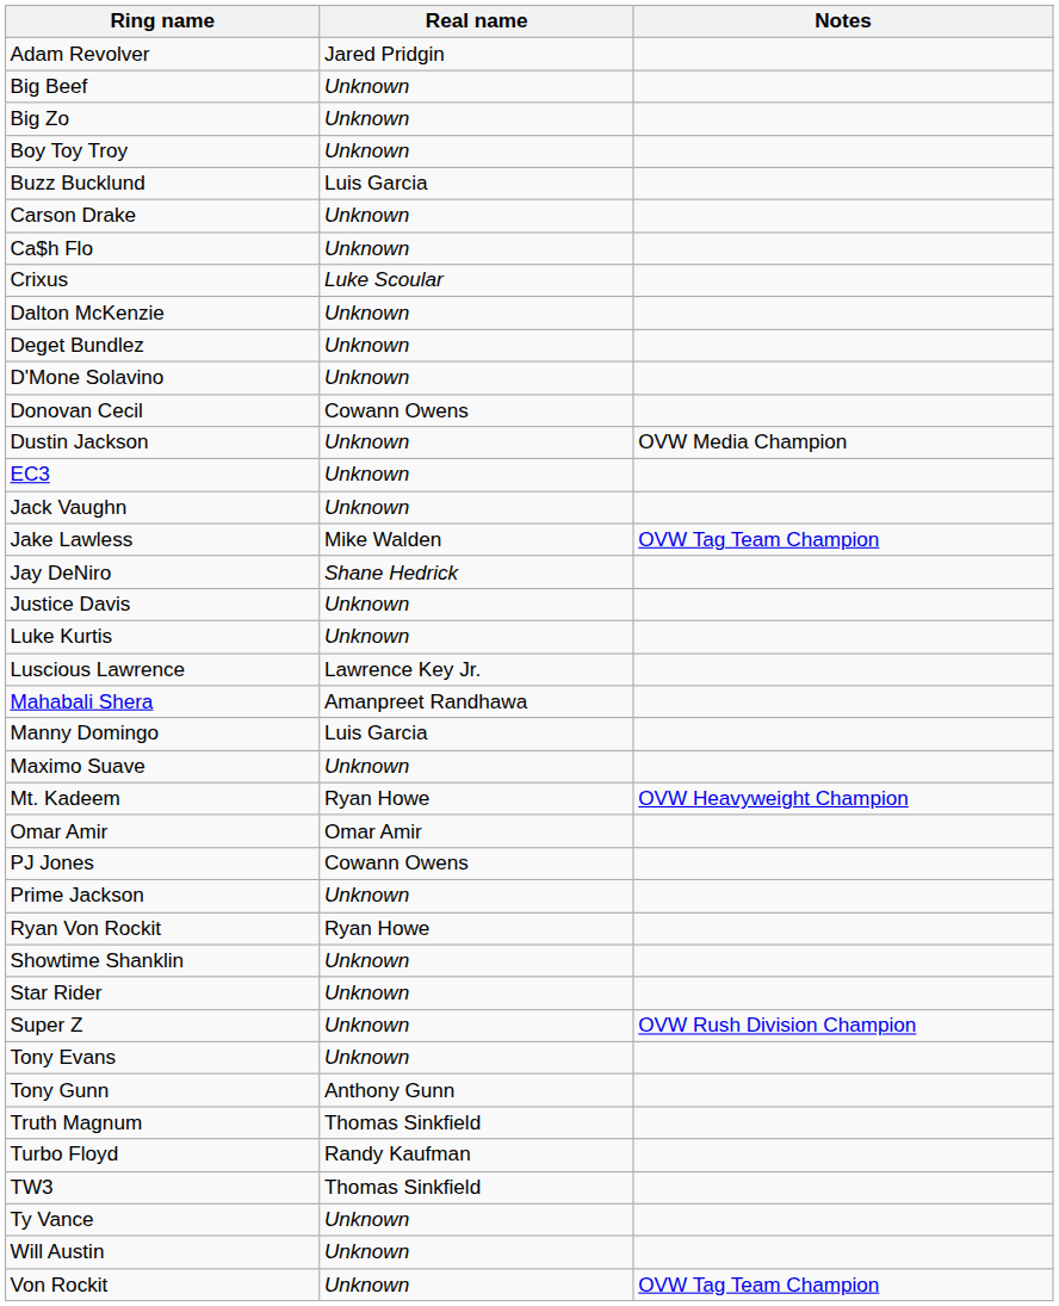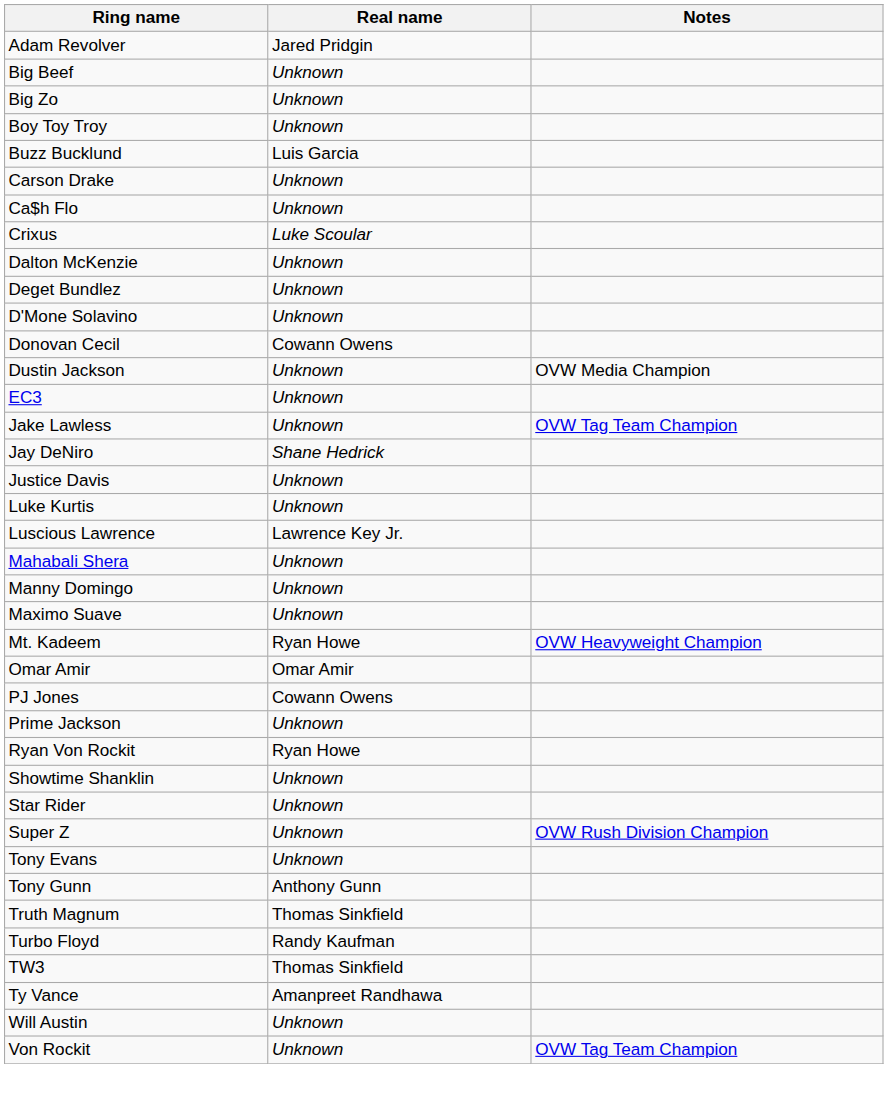- row: Jack Vaughn | Unknown
Jake Lawless | Real name: Mike Walden -> Unknown
Mahabali Shera | Real name: Amanpreet Randhawa -> Unknown
Manny Domingo | Real name: Luis Garcia -> Unknown
Ty Vance | Real name: Unknown -> Amanpreet Randhawa
